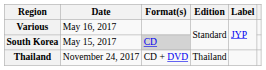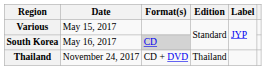Various | Date: May 16, 2017 -> May 15, 2017
South Korea | Date: May 15, 2017 -> May 16, 2017
